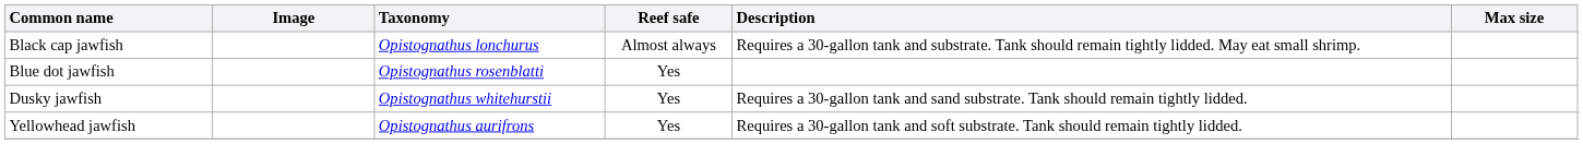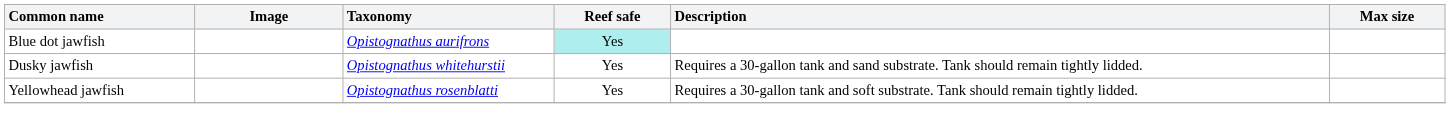- row: Black cap jawfish | Opistognathus lonchurus | Almost always | Requires a 30-gallon tank and substrate. Tank should remain tightly lidded. May eat small shrimp.
Blue dot jawfish | Taxonomy: Opistognathus rosenblatti -> Opistognathus aurifrons
Blue dot jawfish | Reef safe: no background -> paleturquoise background
Yellowhead jawfish | Taxonomy: Opistognathus aurifrons -> Opistognathus rosenblatti
